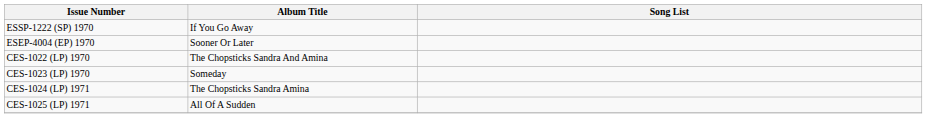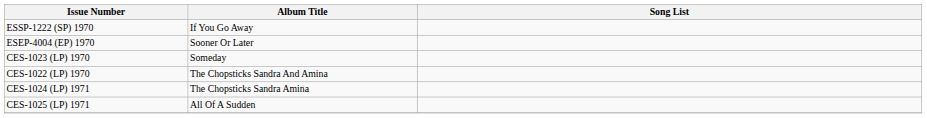rows swapped: CES-1022 (LP) 1970 <-> CES-1023 (LP) 1970
